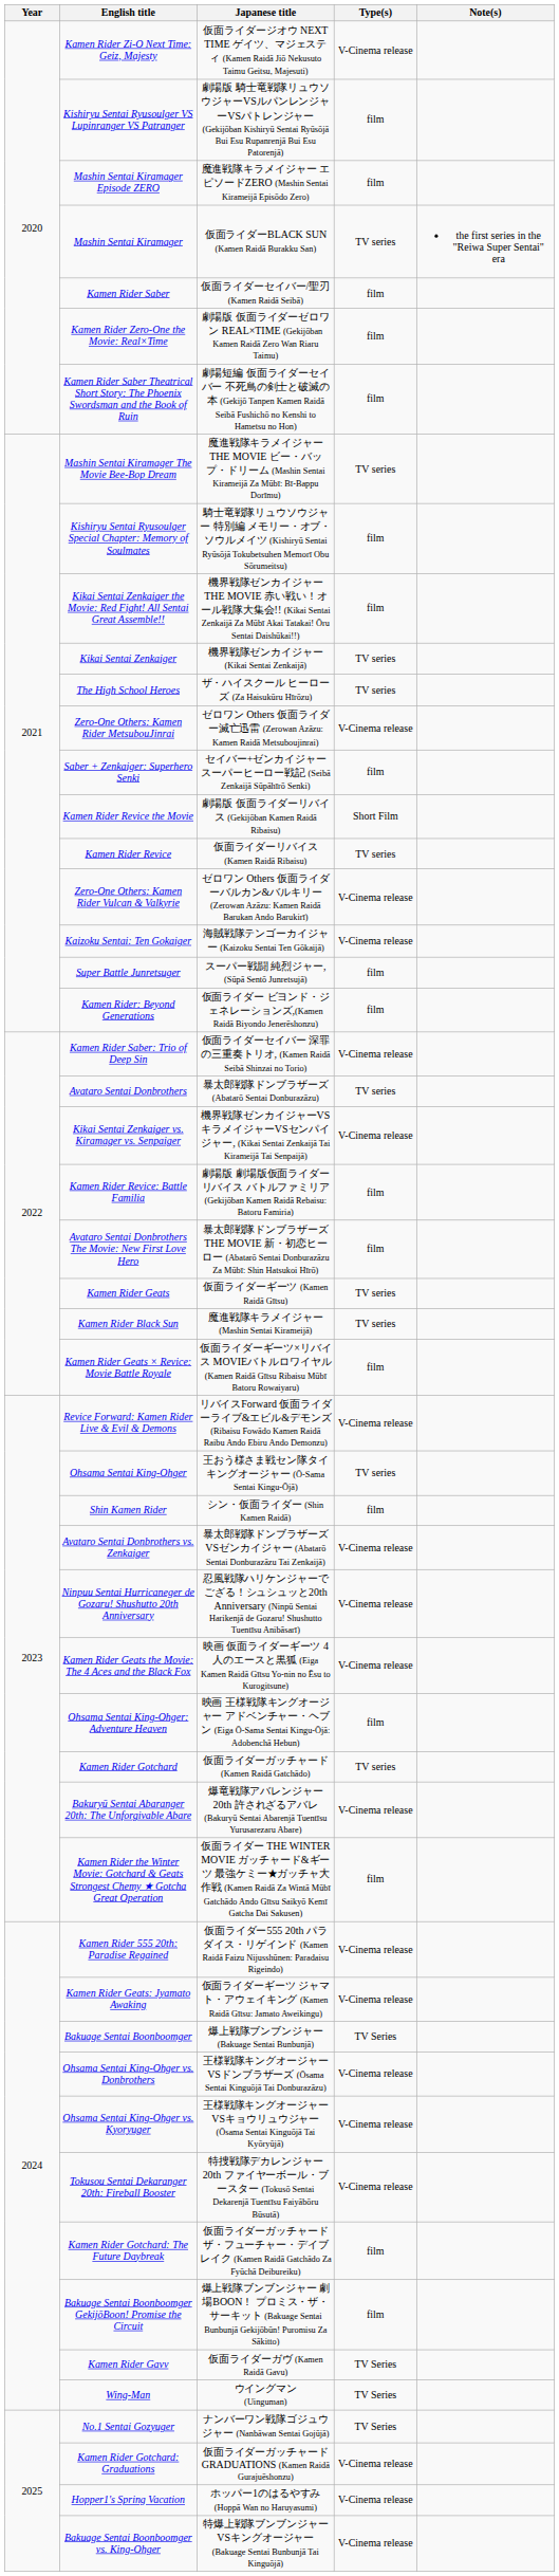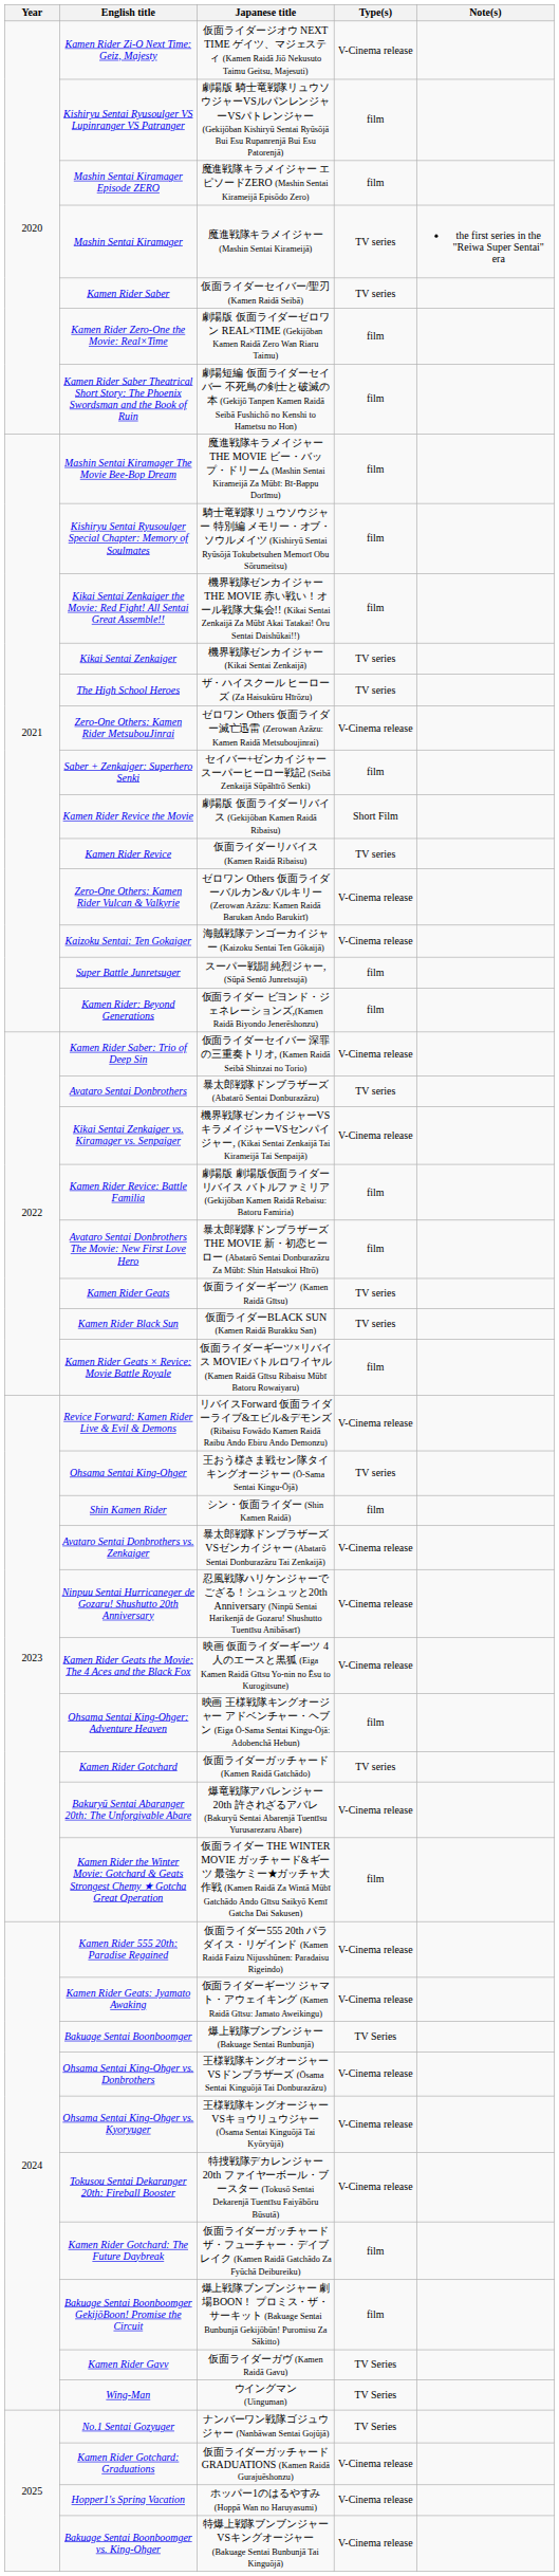Mashin Sentai Kiramager | Japanese title: 仮面ライダーBLACK SUN (Kamen Raidā Burakku San) -> 魔進戦隊キラメイジャー (Mashin Sentai Kirameijā)
Kamen Rider Saber | Type(s): film -> TV series
Mashin Sentai Kiramager The Movie Bee-Bop Dream | Type(s): TV series -> film
Kamen Rider Black Sun | Japanese title: 魔進戦隊キラメイジャー (Mashin Sentai Kirameijā) -> 仮面ライダーBLACK SUN (Kamen Raidā Burakku San)
